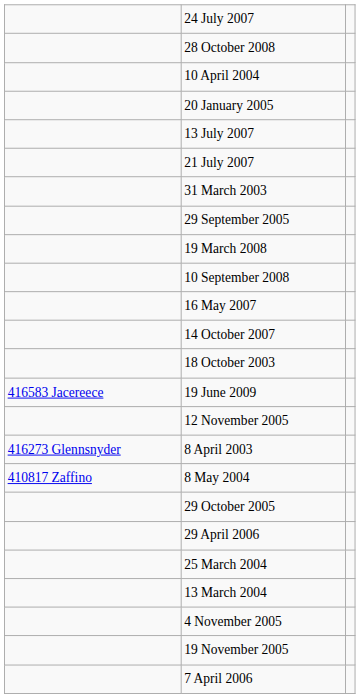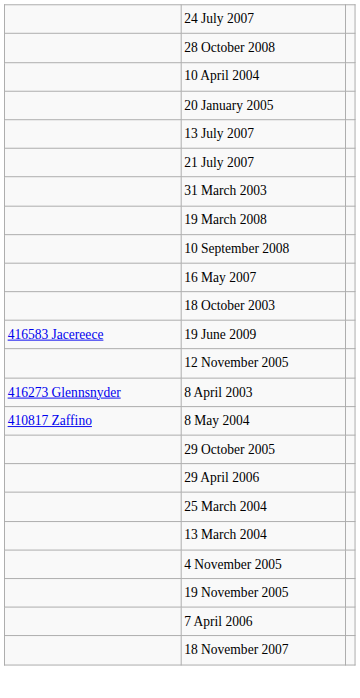- row: 29 September 2005
- row: 14 October 2007
+ row: 18 November 2007
